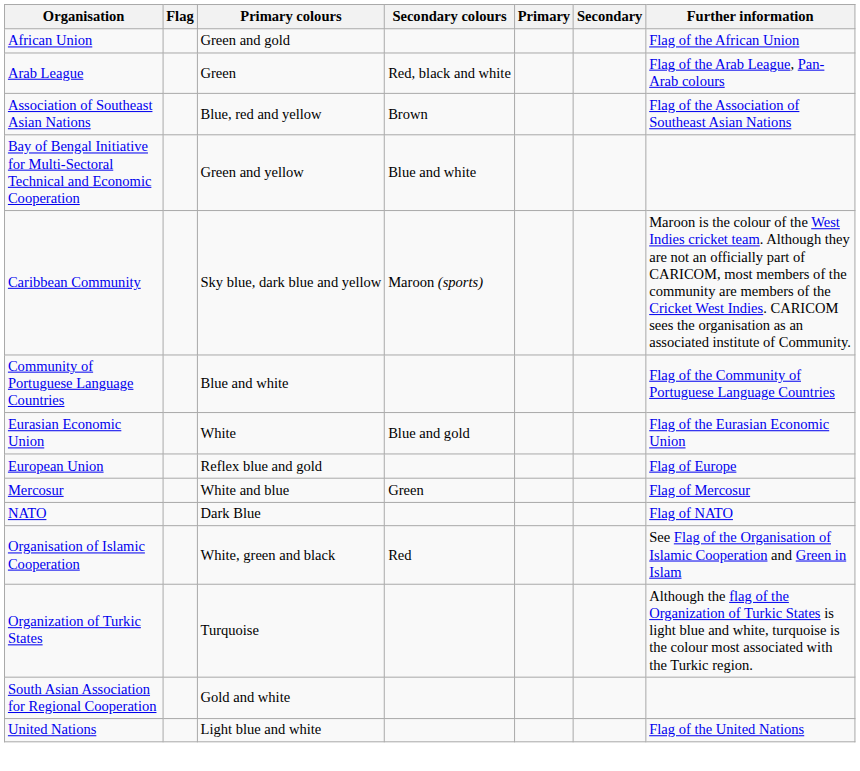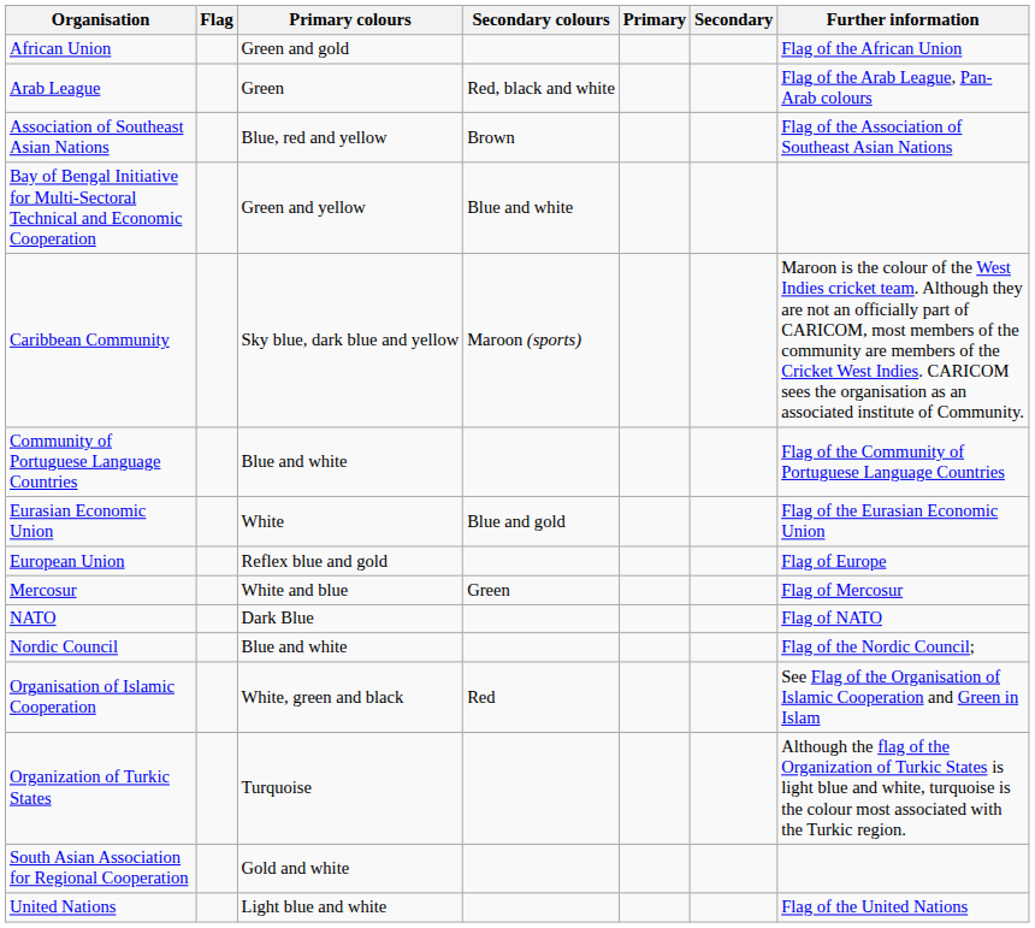+ row: Nordic Council | Blue and white | Flag of the Nordic Council;
